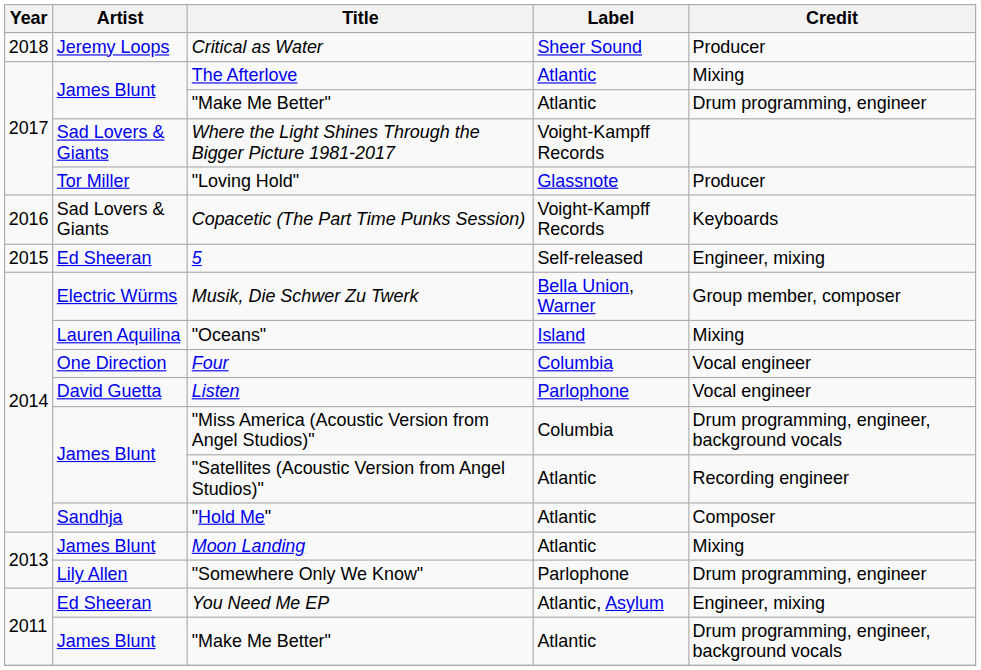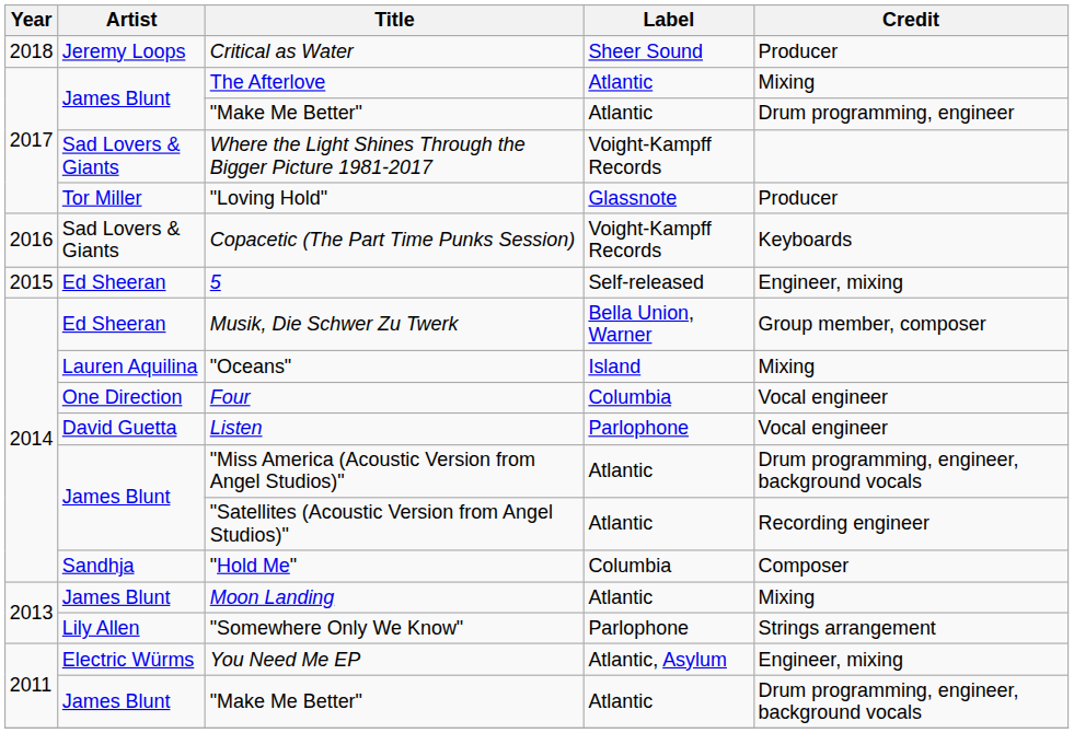Musik, Die Schwer Zu Twerk | Artist: Electric Würms -> Ed Sheeran
"Miss America (Acoustic Version from Angel Studios)" | Label: Columbia -> Atlantic
"Hold Me" | Label: Atlantic -> Columbia
"Somewhere Only We Know" | Credit: Drum programming, engineer -> Strings arrangement
You Need Me EP | Artist: Ed Sheeran -> Electric Würms
